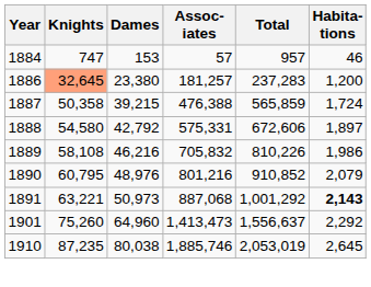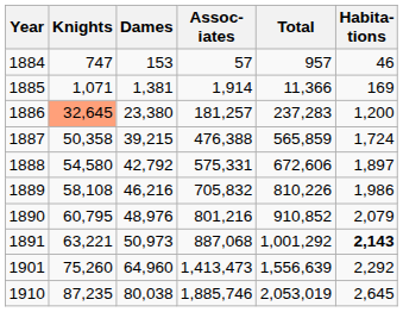+ row: 1885 | 1,071 | 1,381 | 1,914 | 11,366 | 169
1901 | Total: 1,556,637 -> 1,556,639
